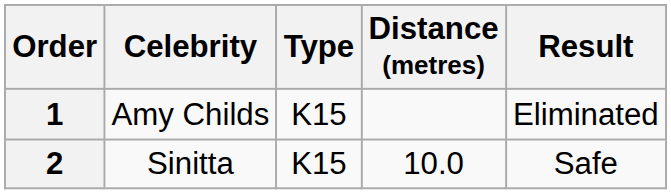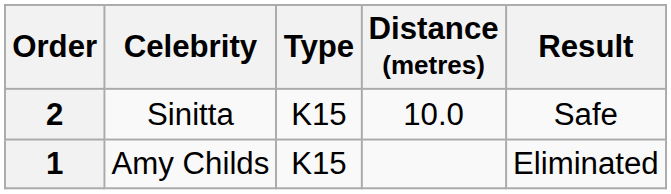rows swapped: 1 <-> 2
